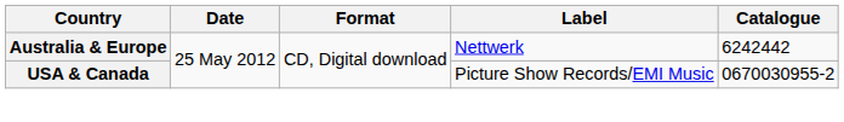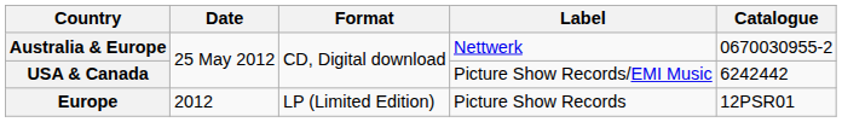Australia & Europe | Catalogue: 6242442 -> 0670030955-2
USA & Canada | Catalogue: 0670030955-2 -> 6242442
+ row: Europe | 2012 | LP (Limited Edition) | Picture Show Records | 12PSR01
